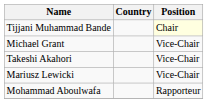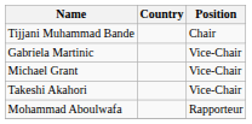Tijjani Muhammad Bande | Position: lightyellow background -> no background
+ row: Gabriela Martinic | Vice-Chair
- row: Mariusz Lewicki | Vice-Chair
